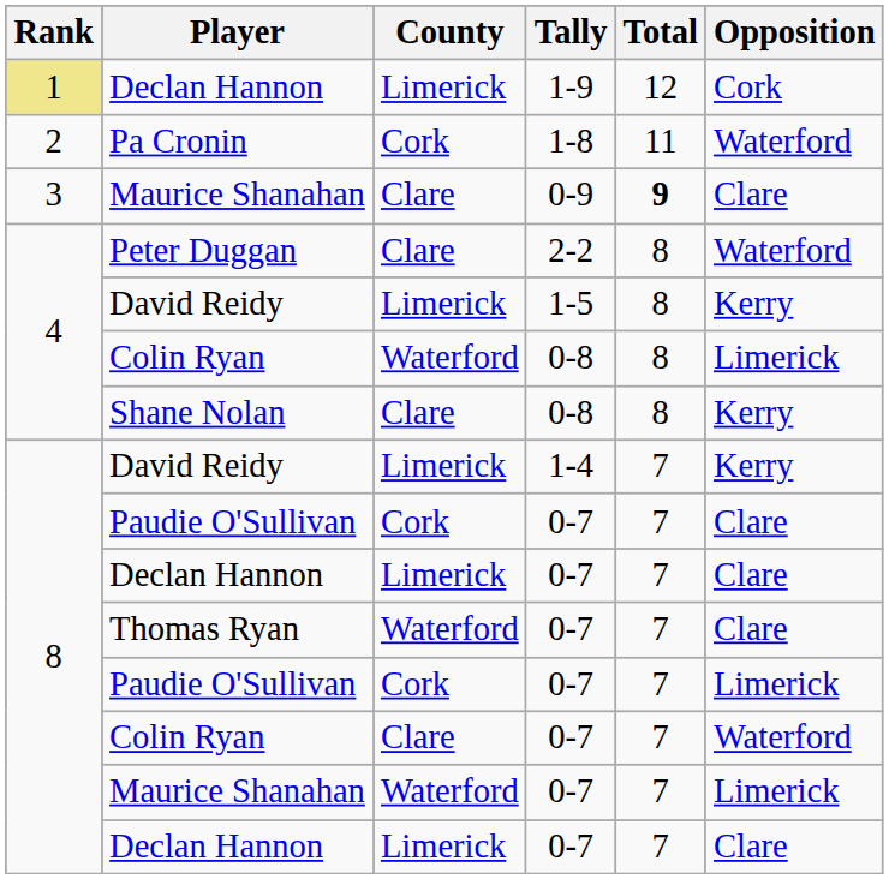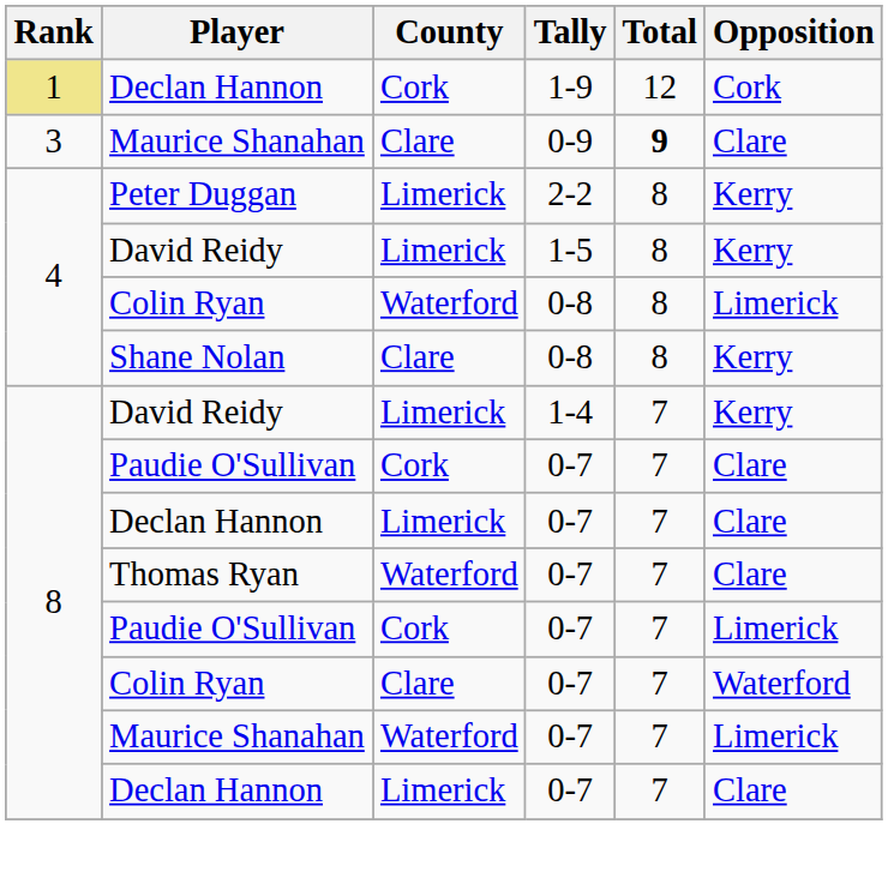Declan Hannon / 1-9 | County: Limerick -> Cork
- row: 2 | Pa Cronin | Cork | 1-8 | 11 | Waterford
Peter Duggan | County: Clare -> Limerick
Peter Duggan | Opposition: Waterford -> Kerry
